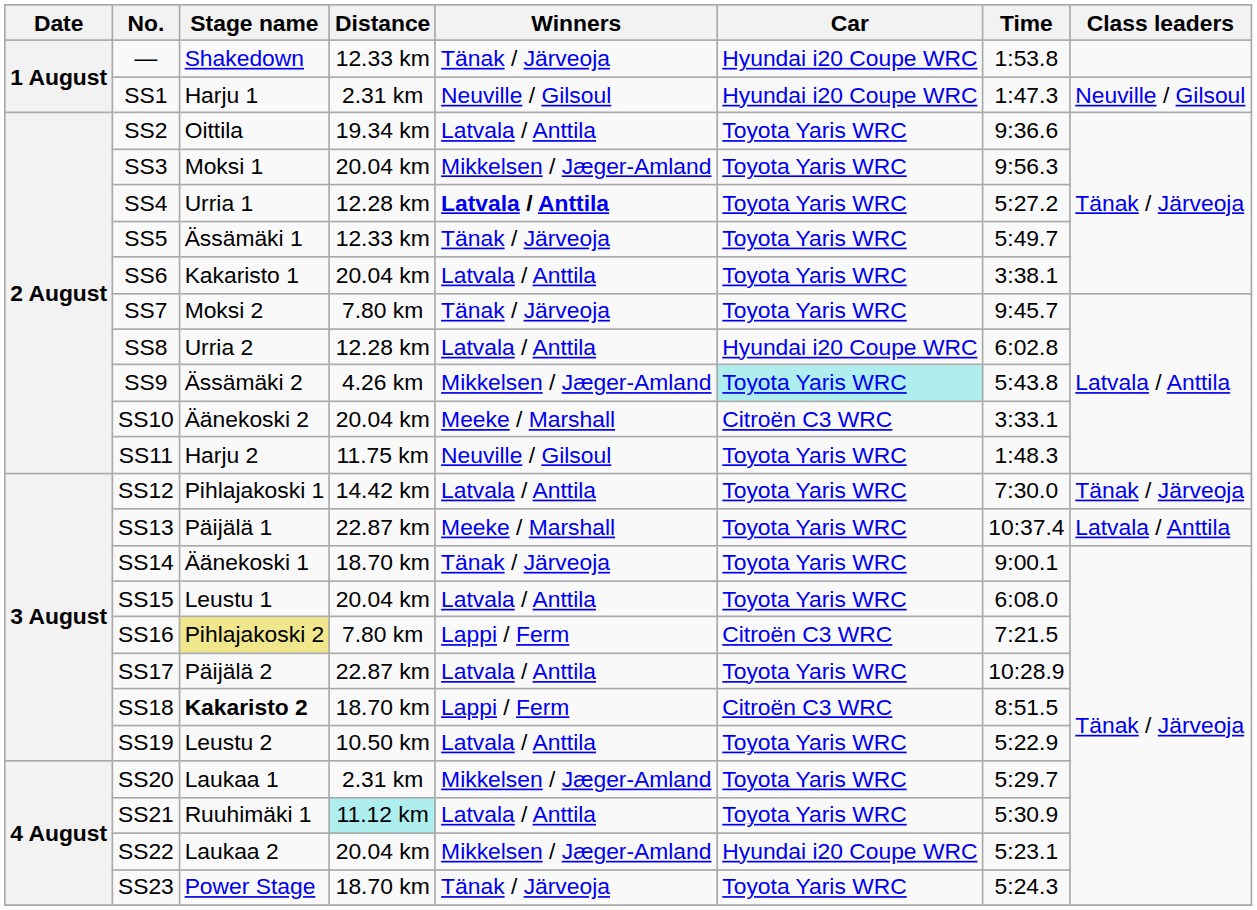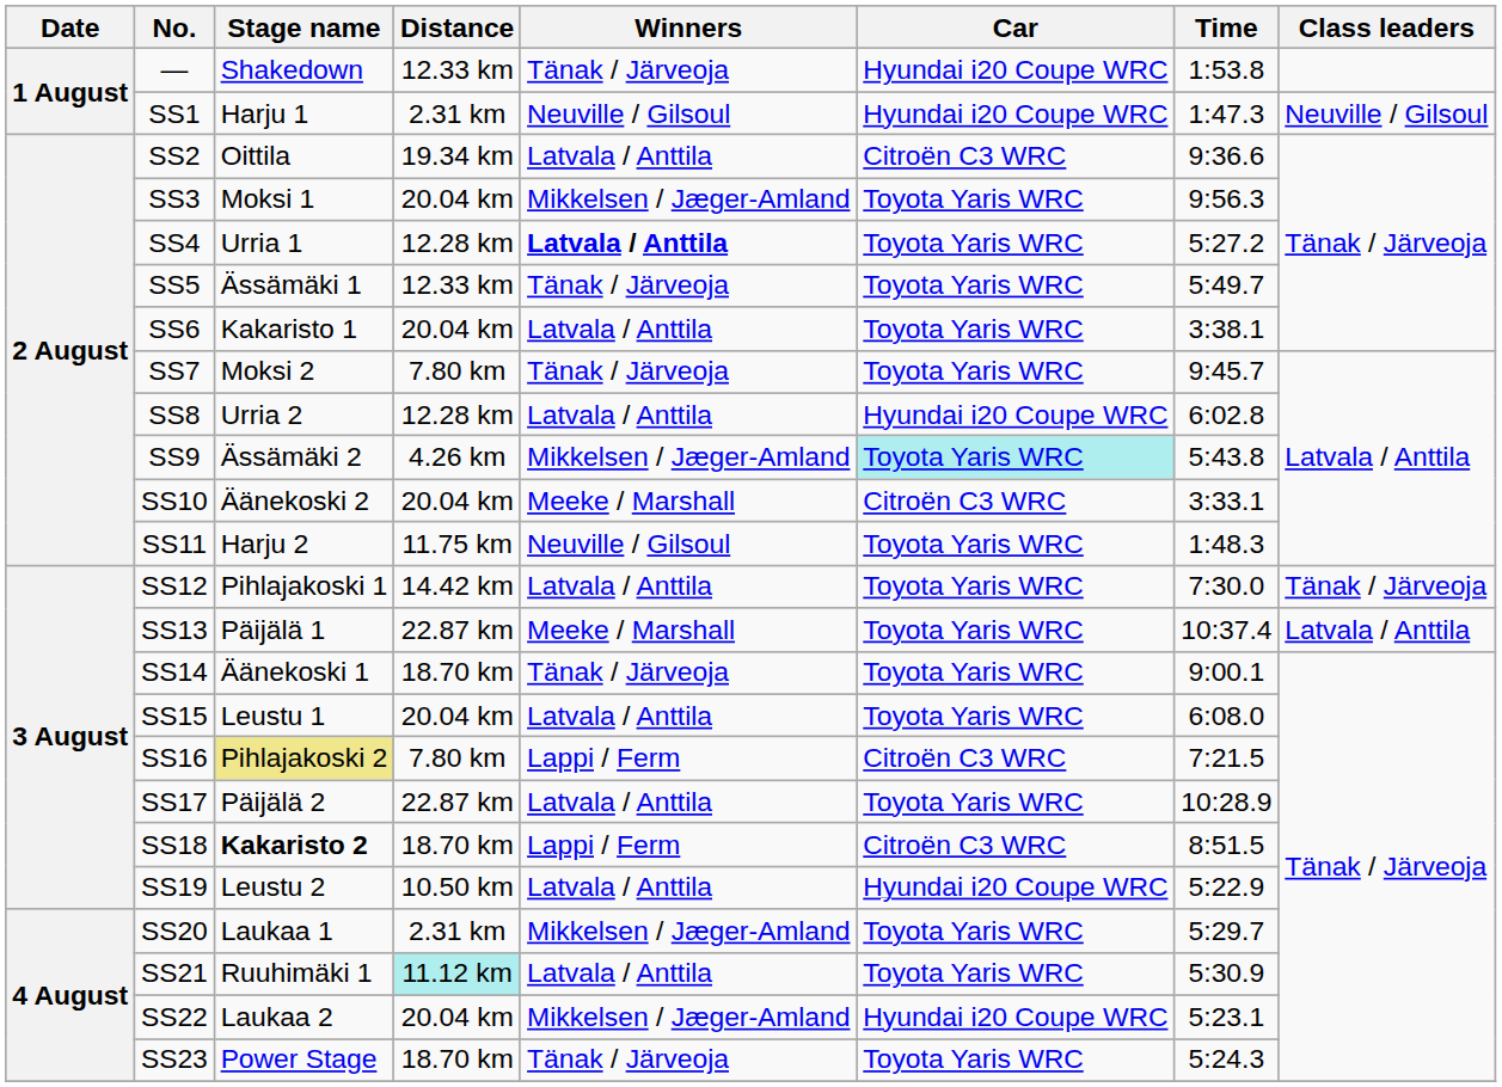SS2 | Car: Toyota Yaris WRC -> Citroën C3 WRC
SS19 | Car: Toyota Yaris WRC -> Hyundai i20 Coupe WRC
